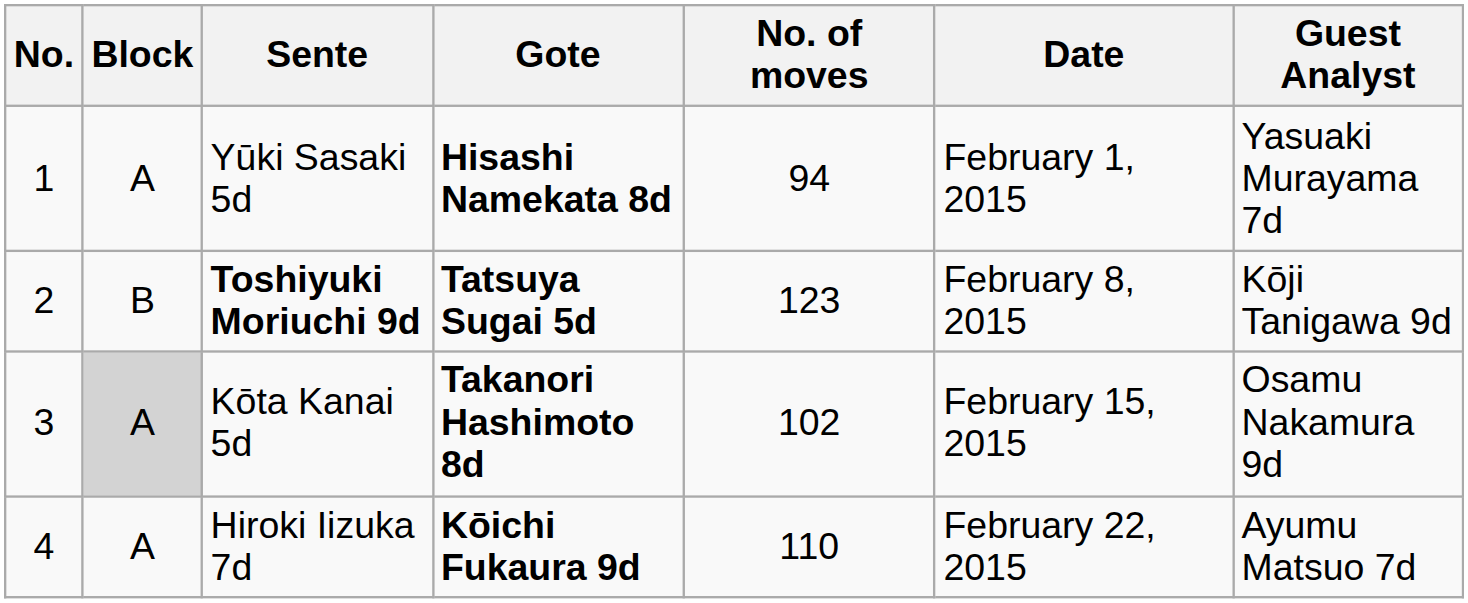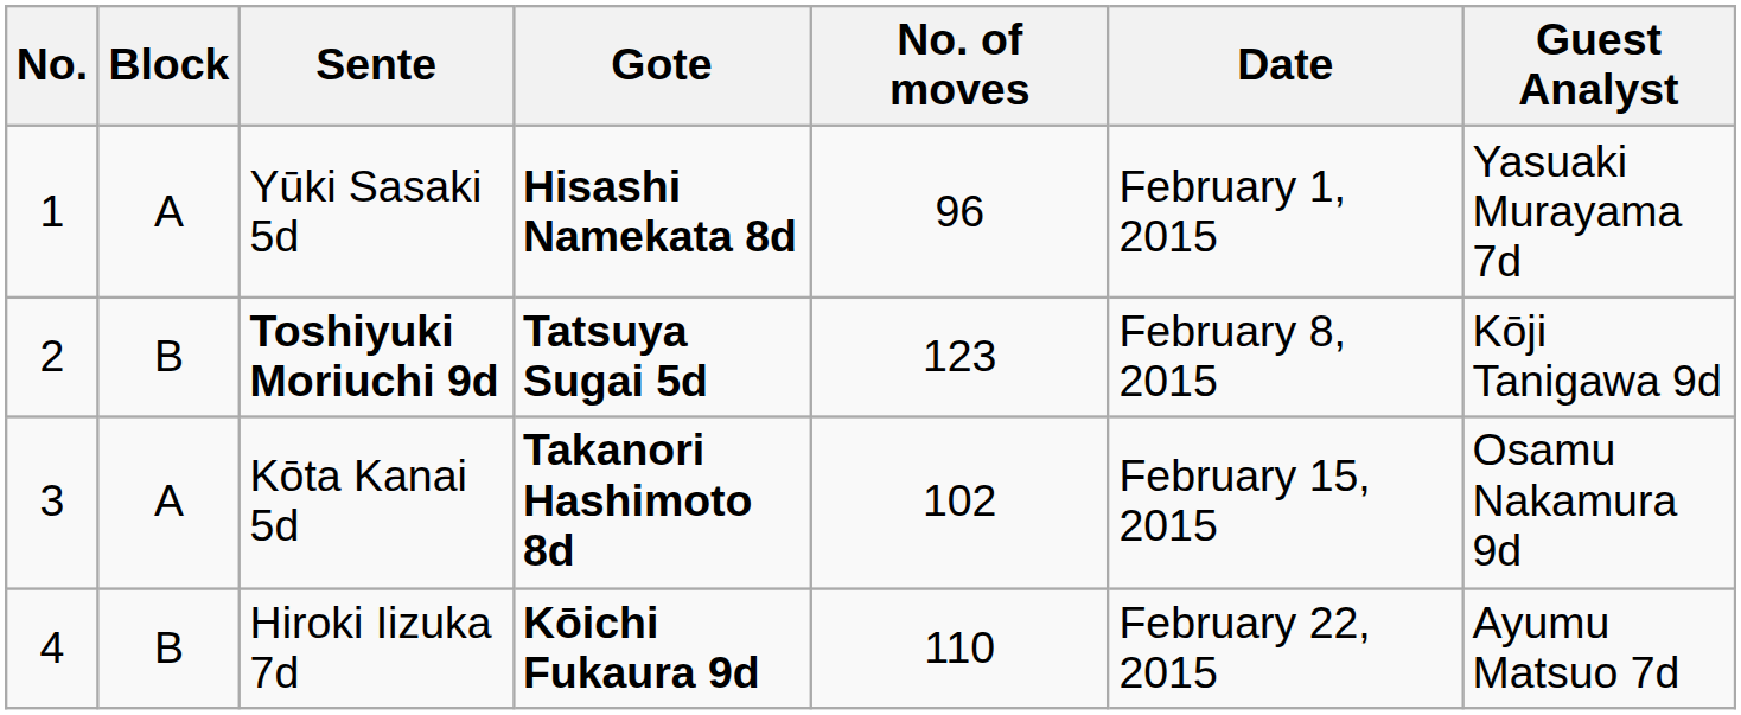Yūki Sasaki 5d | No. of moves: 94 -> 96
Kōta Kanai 5d | Block: lightgrey background -> no background
Hiroki Iizuka 7d | Block: A -> B
